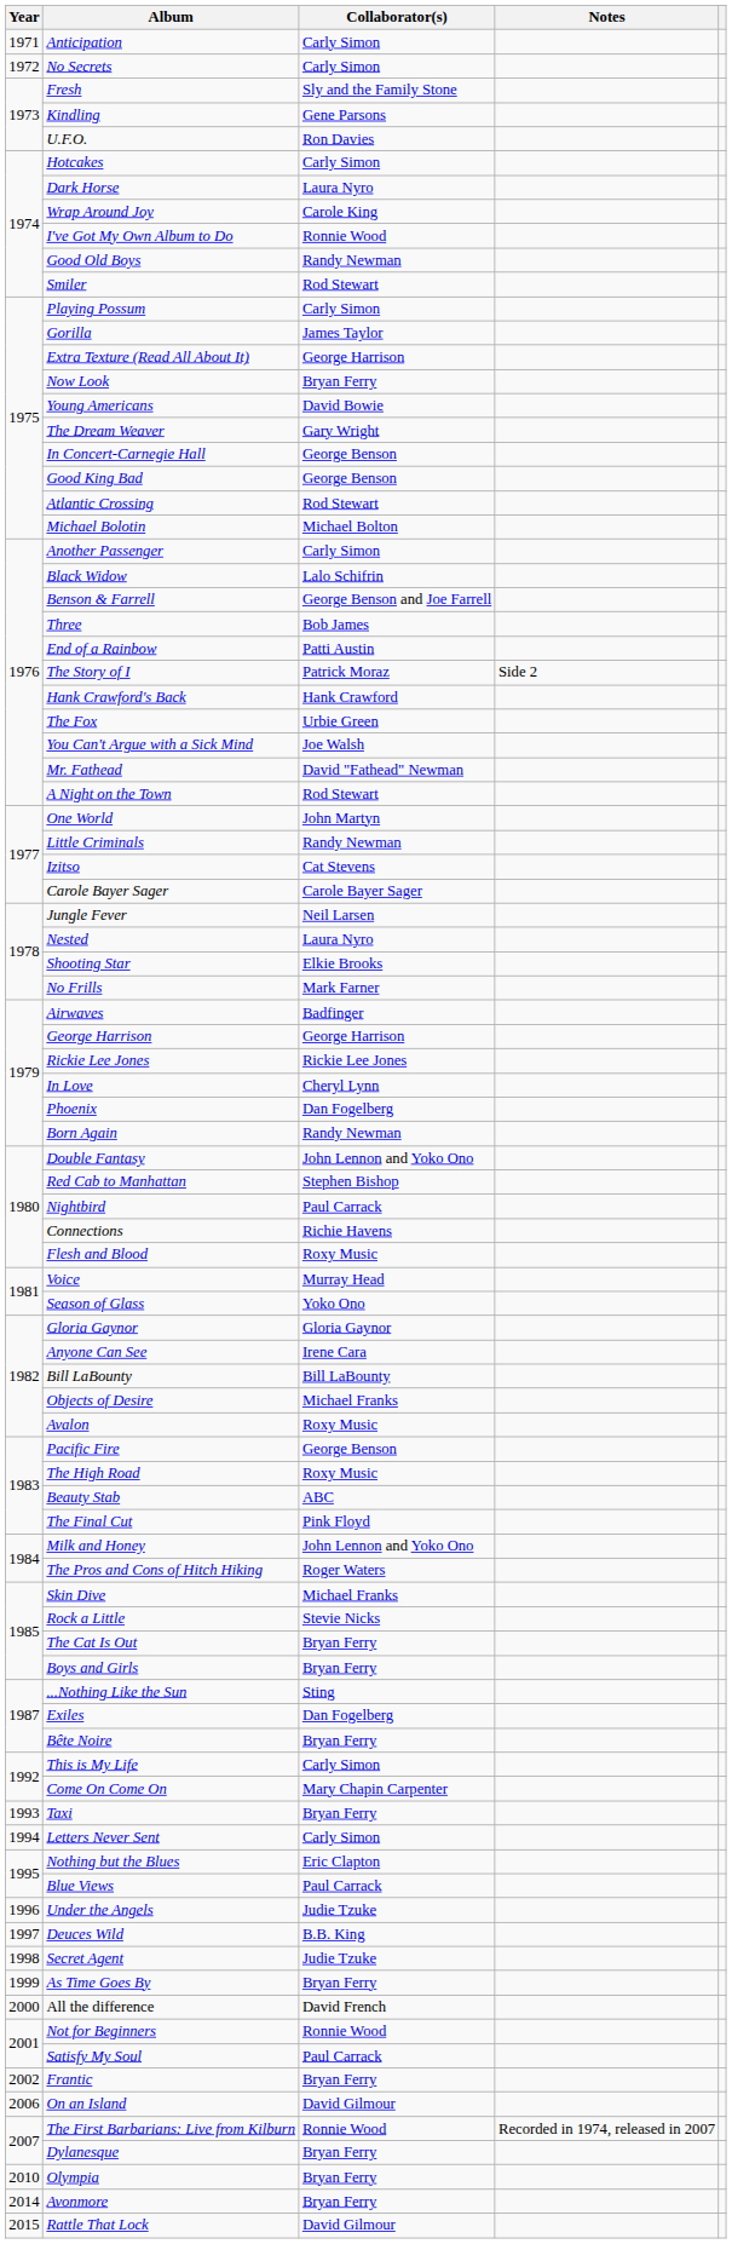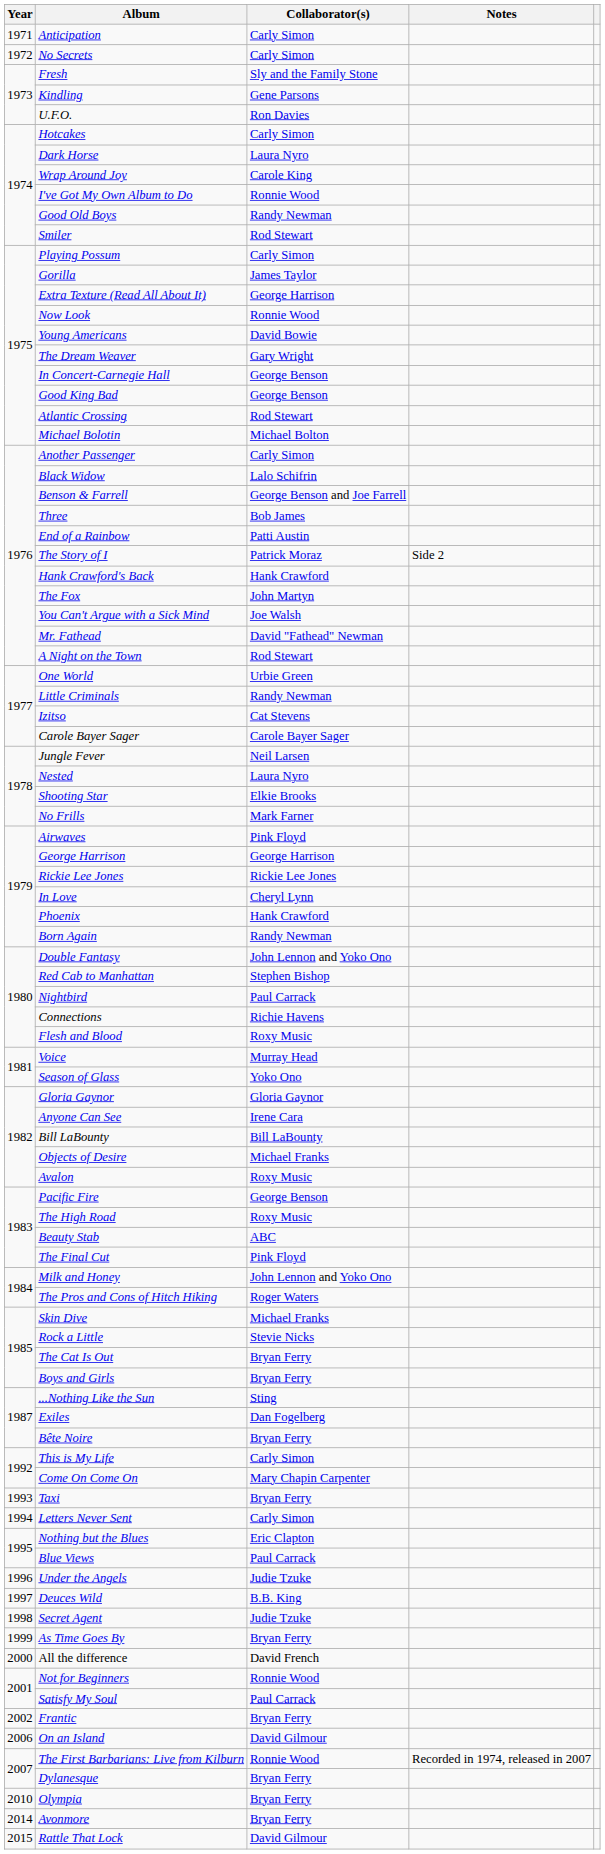Now Look | Collaborator(s): Bryan Ferry -> Ronnie Wood
The Fox | Collaborator(s): Urbie Green -> John Martyn
One World | Collaborator(s): John Martyn -> Urbie Green
Airwaves | Collaborator(s): Badfinger -> Pink Floyd
Phoenix | Collaborator(s): Dan Fogelberg -> Hank Crawford
